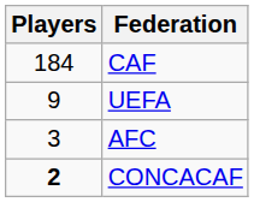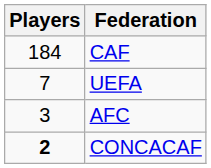UEFA | Players: 9 -> 7
